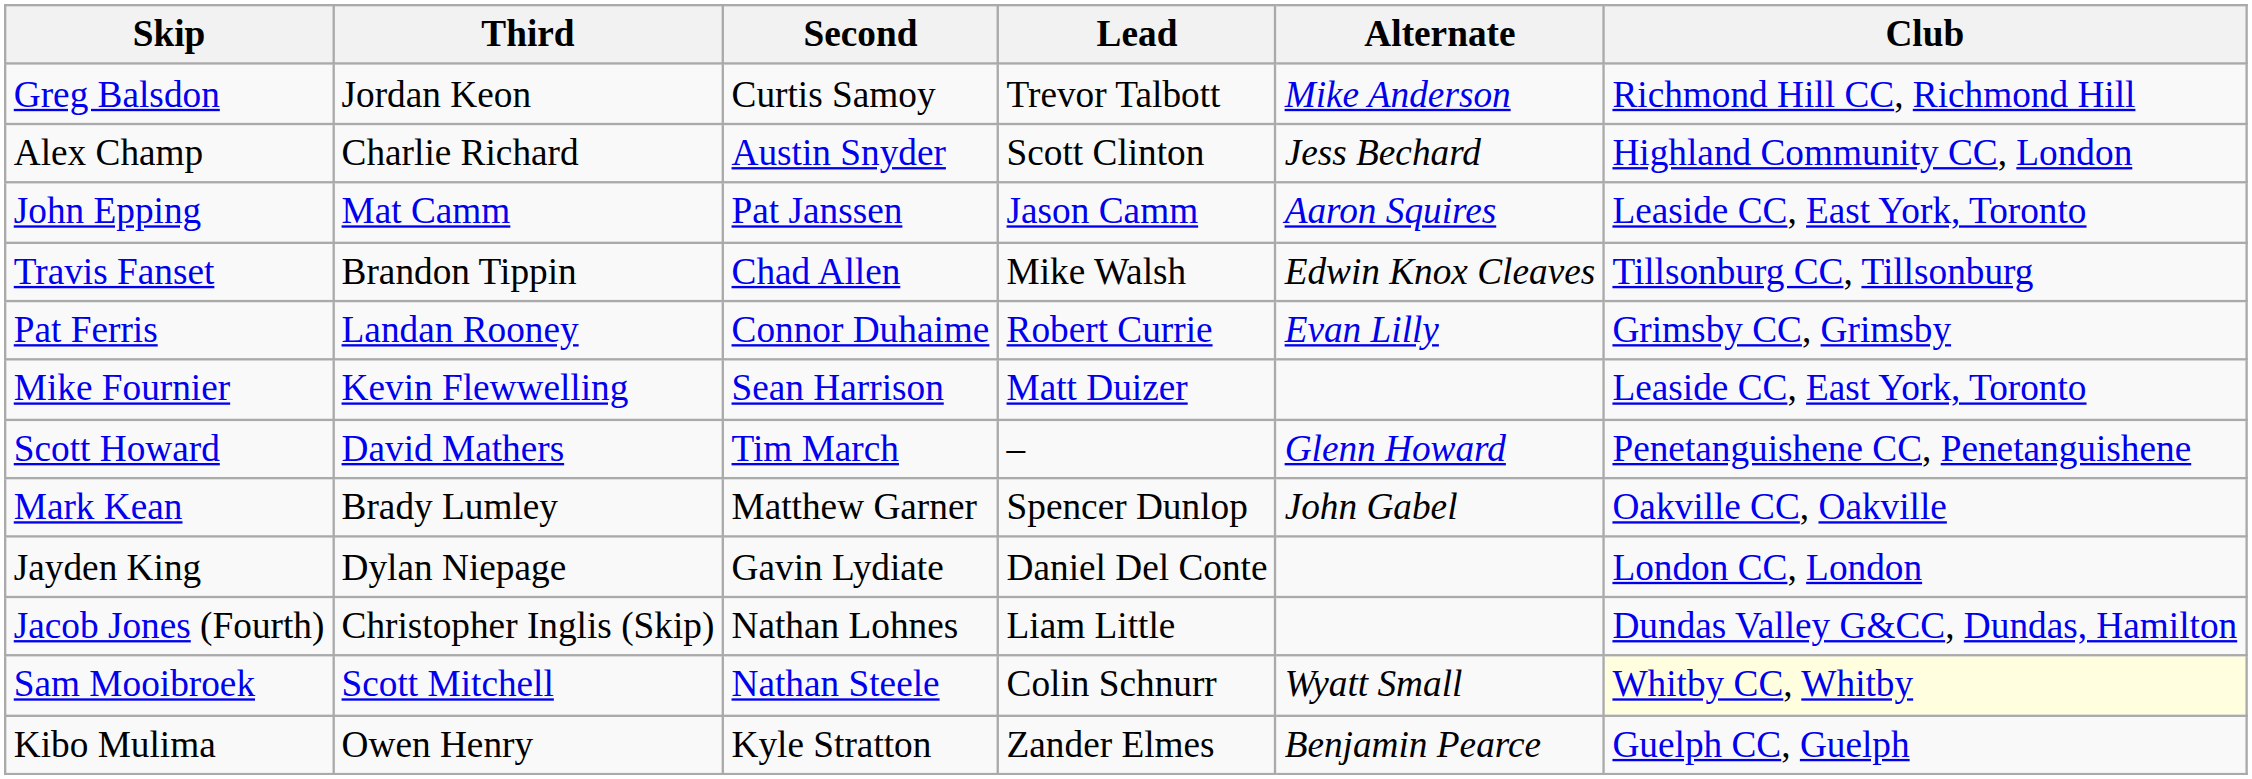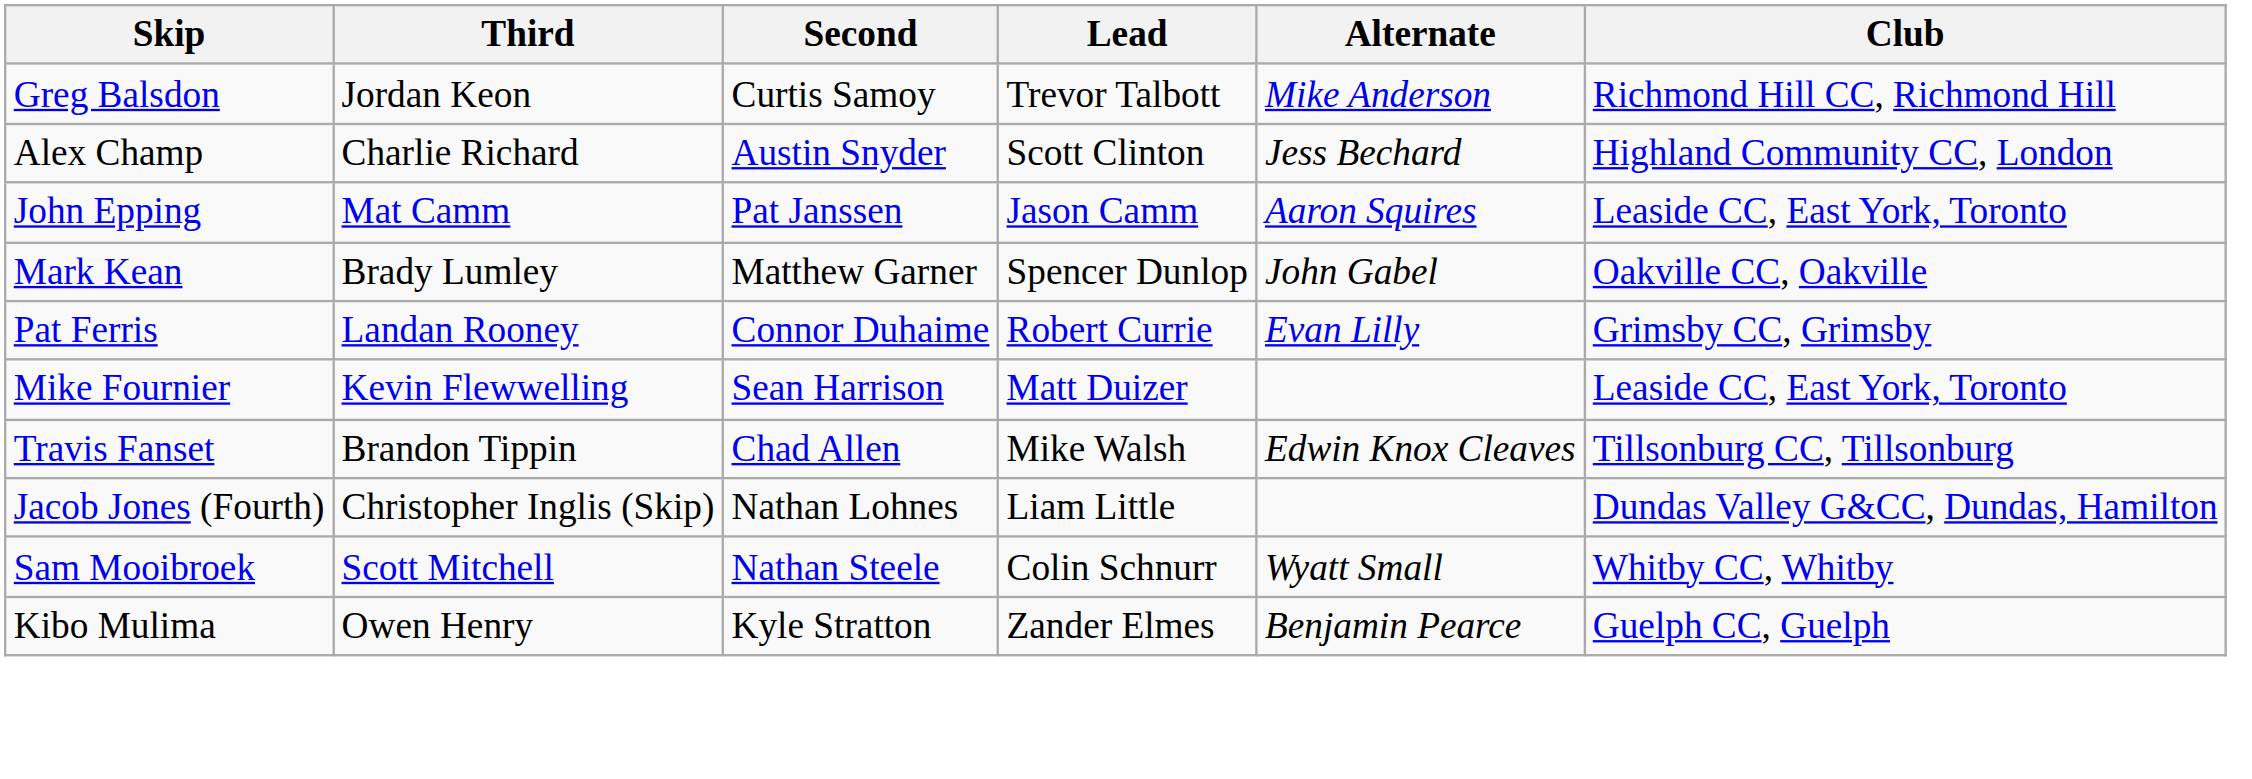rows swapped: Travis Fanset <-> Mark Kean
- row: Scott Howard | David Mathers | Tim March | – | Glenn Howard | Penetanguishene CC, Penetanguishene
- row: Jayden King | Dylan Niepage | Gavin Lydiate | Daniel Del Conte | London CC, London
Sam Mooibroek | Club: lightyellow background -> no background
